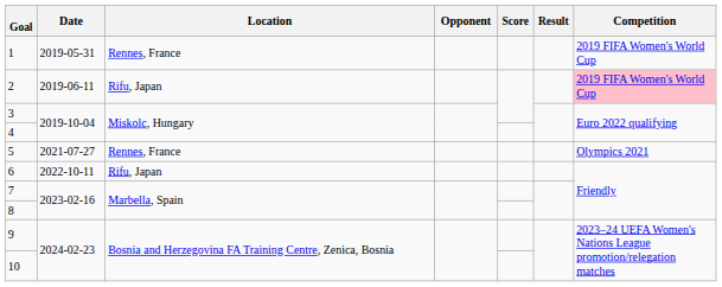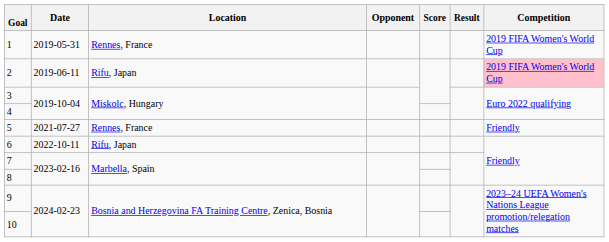5 | Competition: Olympics 2021 -> Friendly
